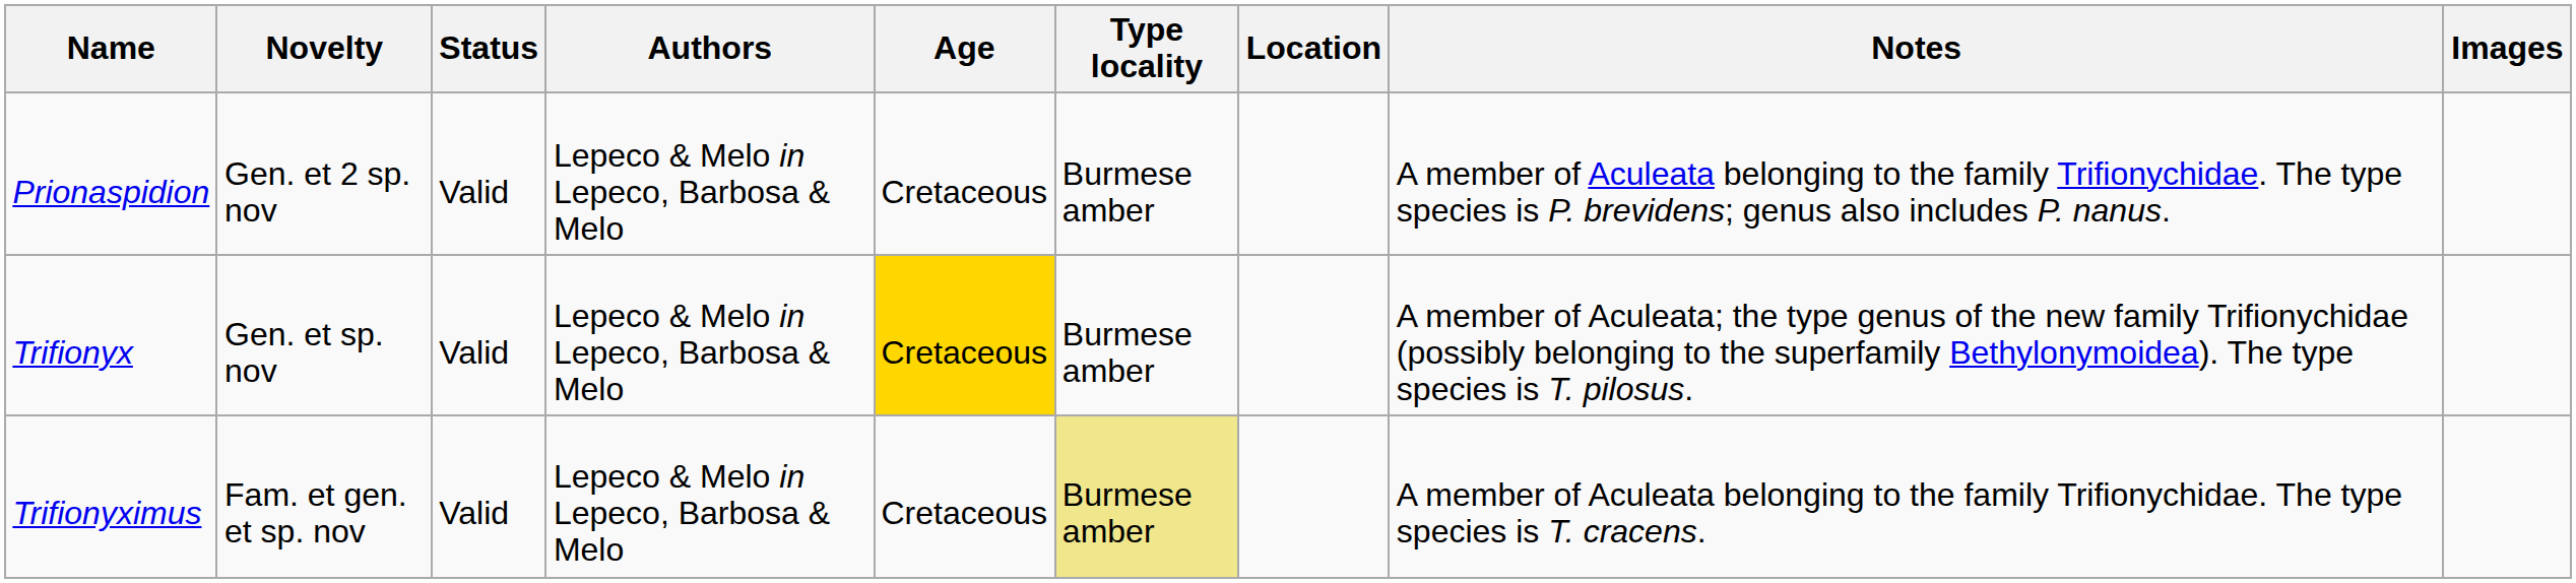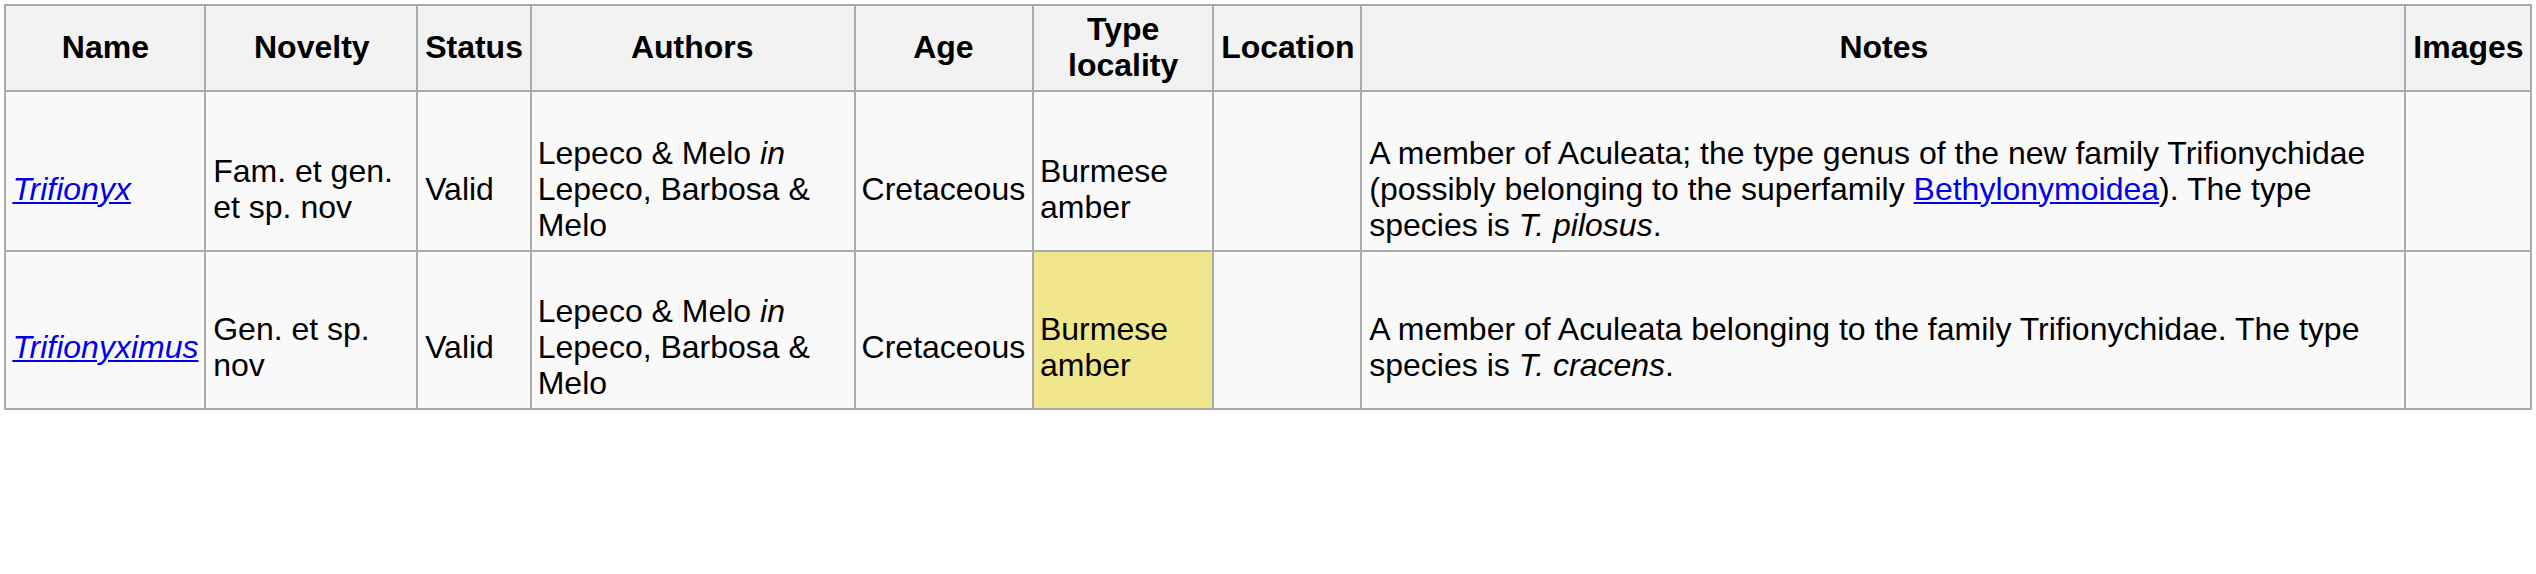- row: Prionaspidion | Gen. et 2 sp. nov | Valid | Lepeco & Melo in Lepeco, Barbosa & Melo | Cretaceous | Burmese amber | A member of Aculeata belonging to the family Trifionychidae. The type species is P. brevidens; genus also includes P. nanus.
Trifionyx | Novelty: Gen. et sp. nov -> Fam. et gen. et sp. nov
Trifionyx | Age: gold background -> no background
Trifionyximus | Novelty: Fam. et gen. et sp. nov -> Gen. et sp. nov
